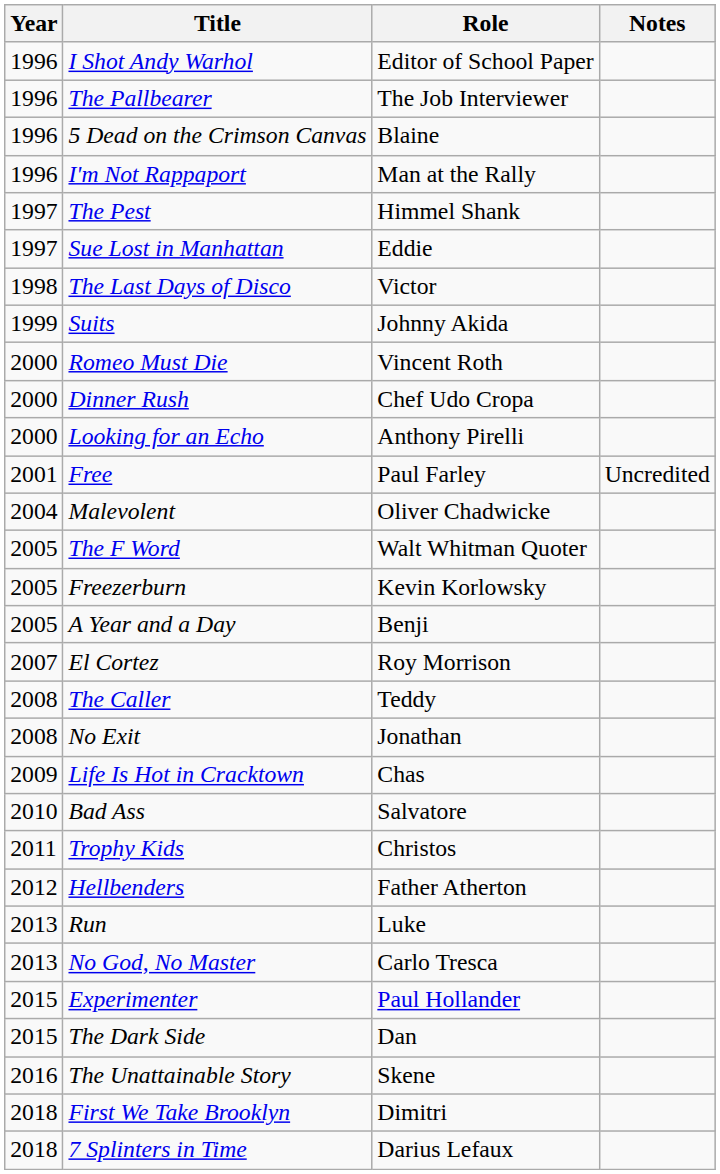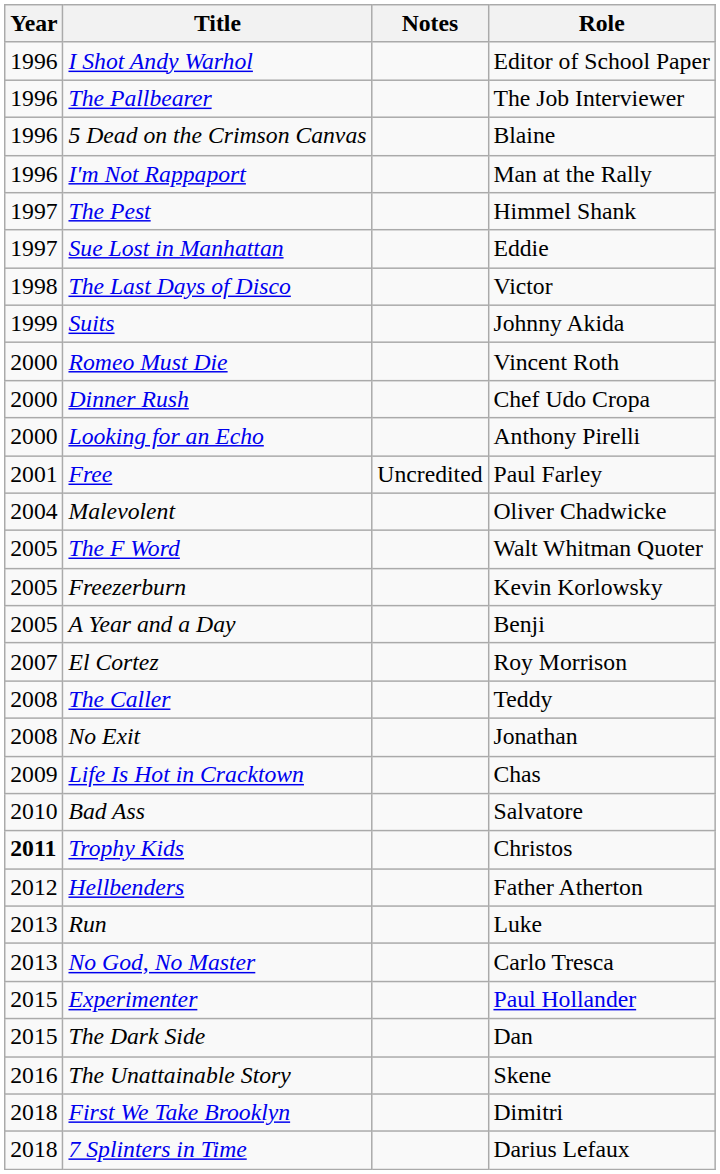columns swapped: Role <-> Notes
Trophy Kids | Year: normal -> bold
